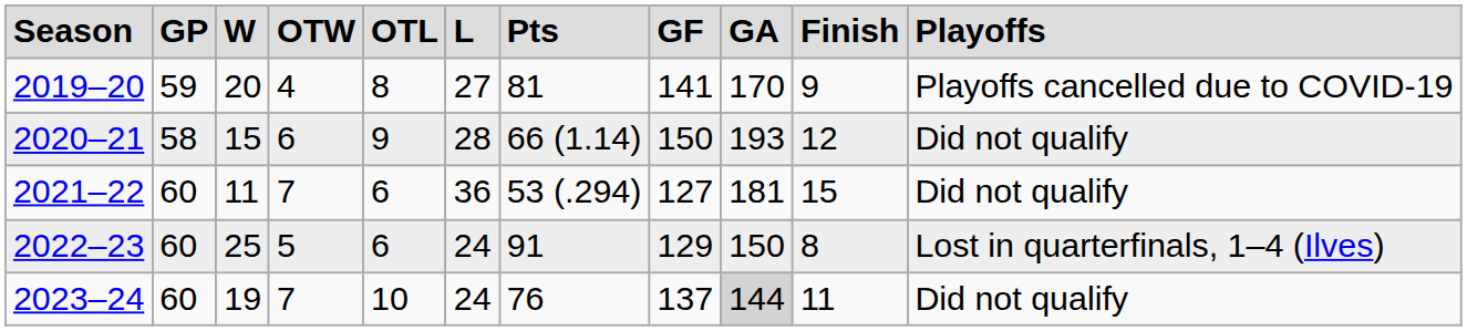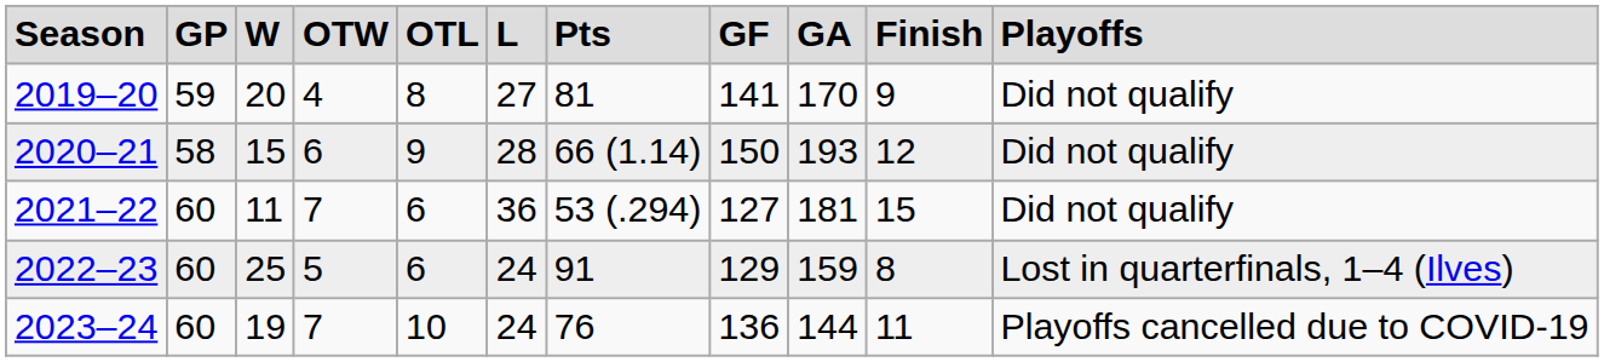2019–20 | column 11: Playoffs cancelled due to COVID-19 -> Did not qualify
2022–23 | column 9: 150 -> 159
2023–24 | column 8: 137 -> 136
2023–24 | column 9: lightgrey background -> no background
2023–24 | column 11: Did not qualify -> Playoffs cancelled due to COVID-19
